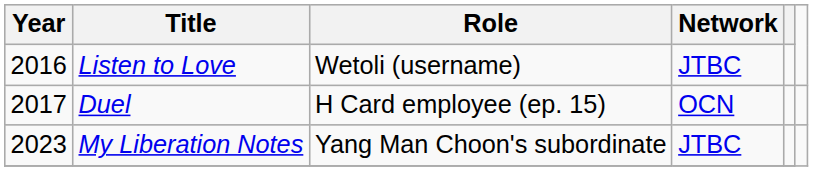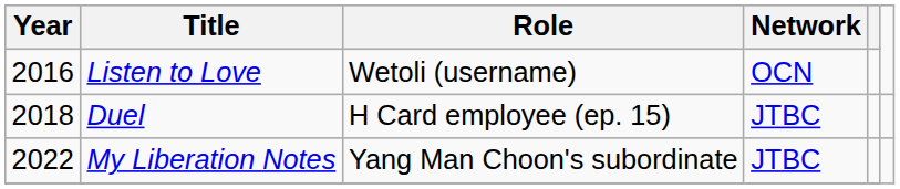Listen to Love | Network: JTBC -> OCN
Duel | Year: 2017 -> 2018
Duel | Network: OCN -> JTBC
My Liberation Notes | Year: 2023 -> 2022
